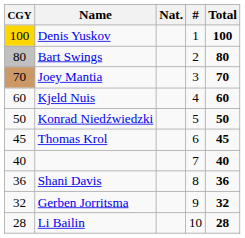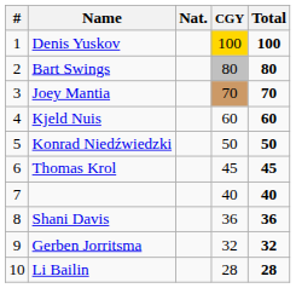columns swapped: # <-> CGY
